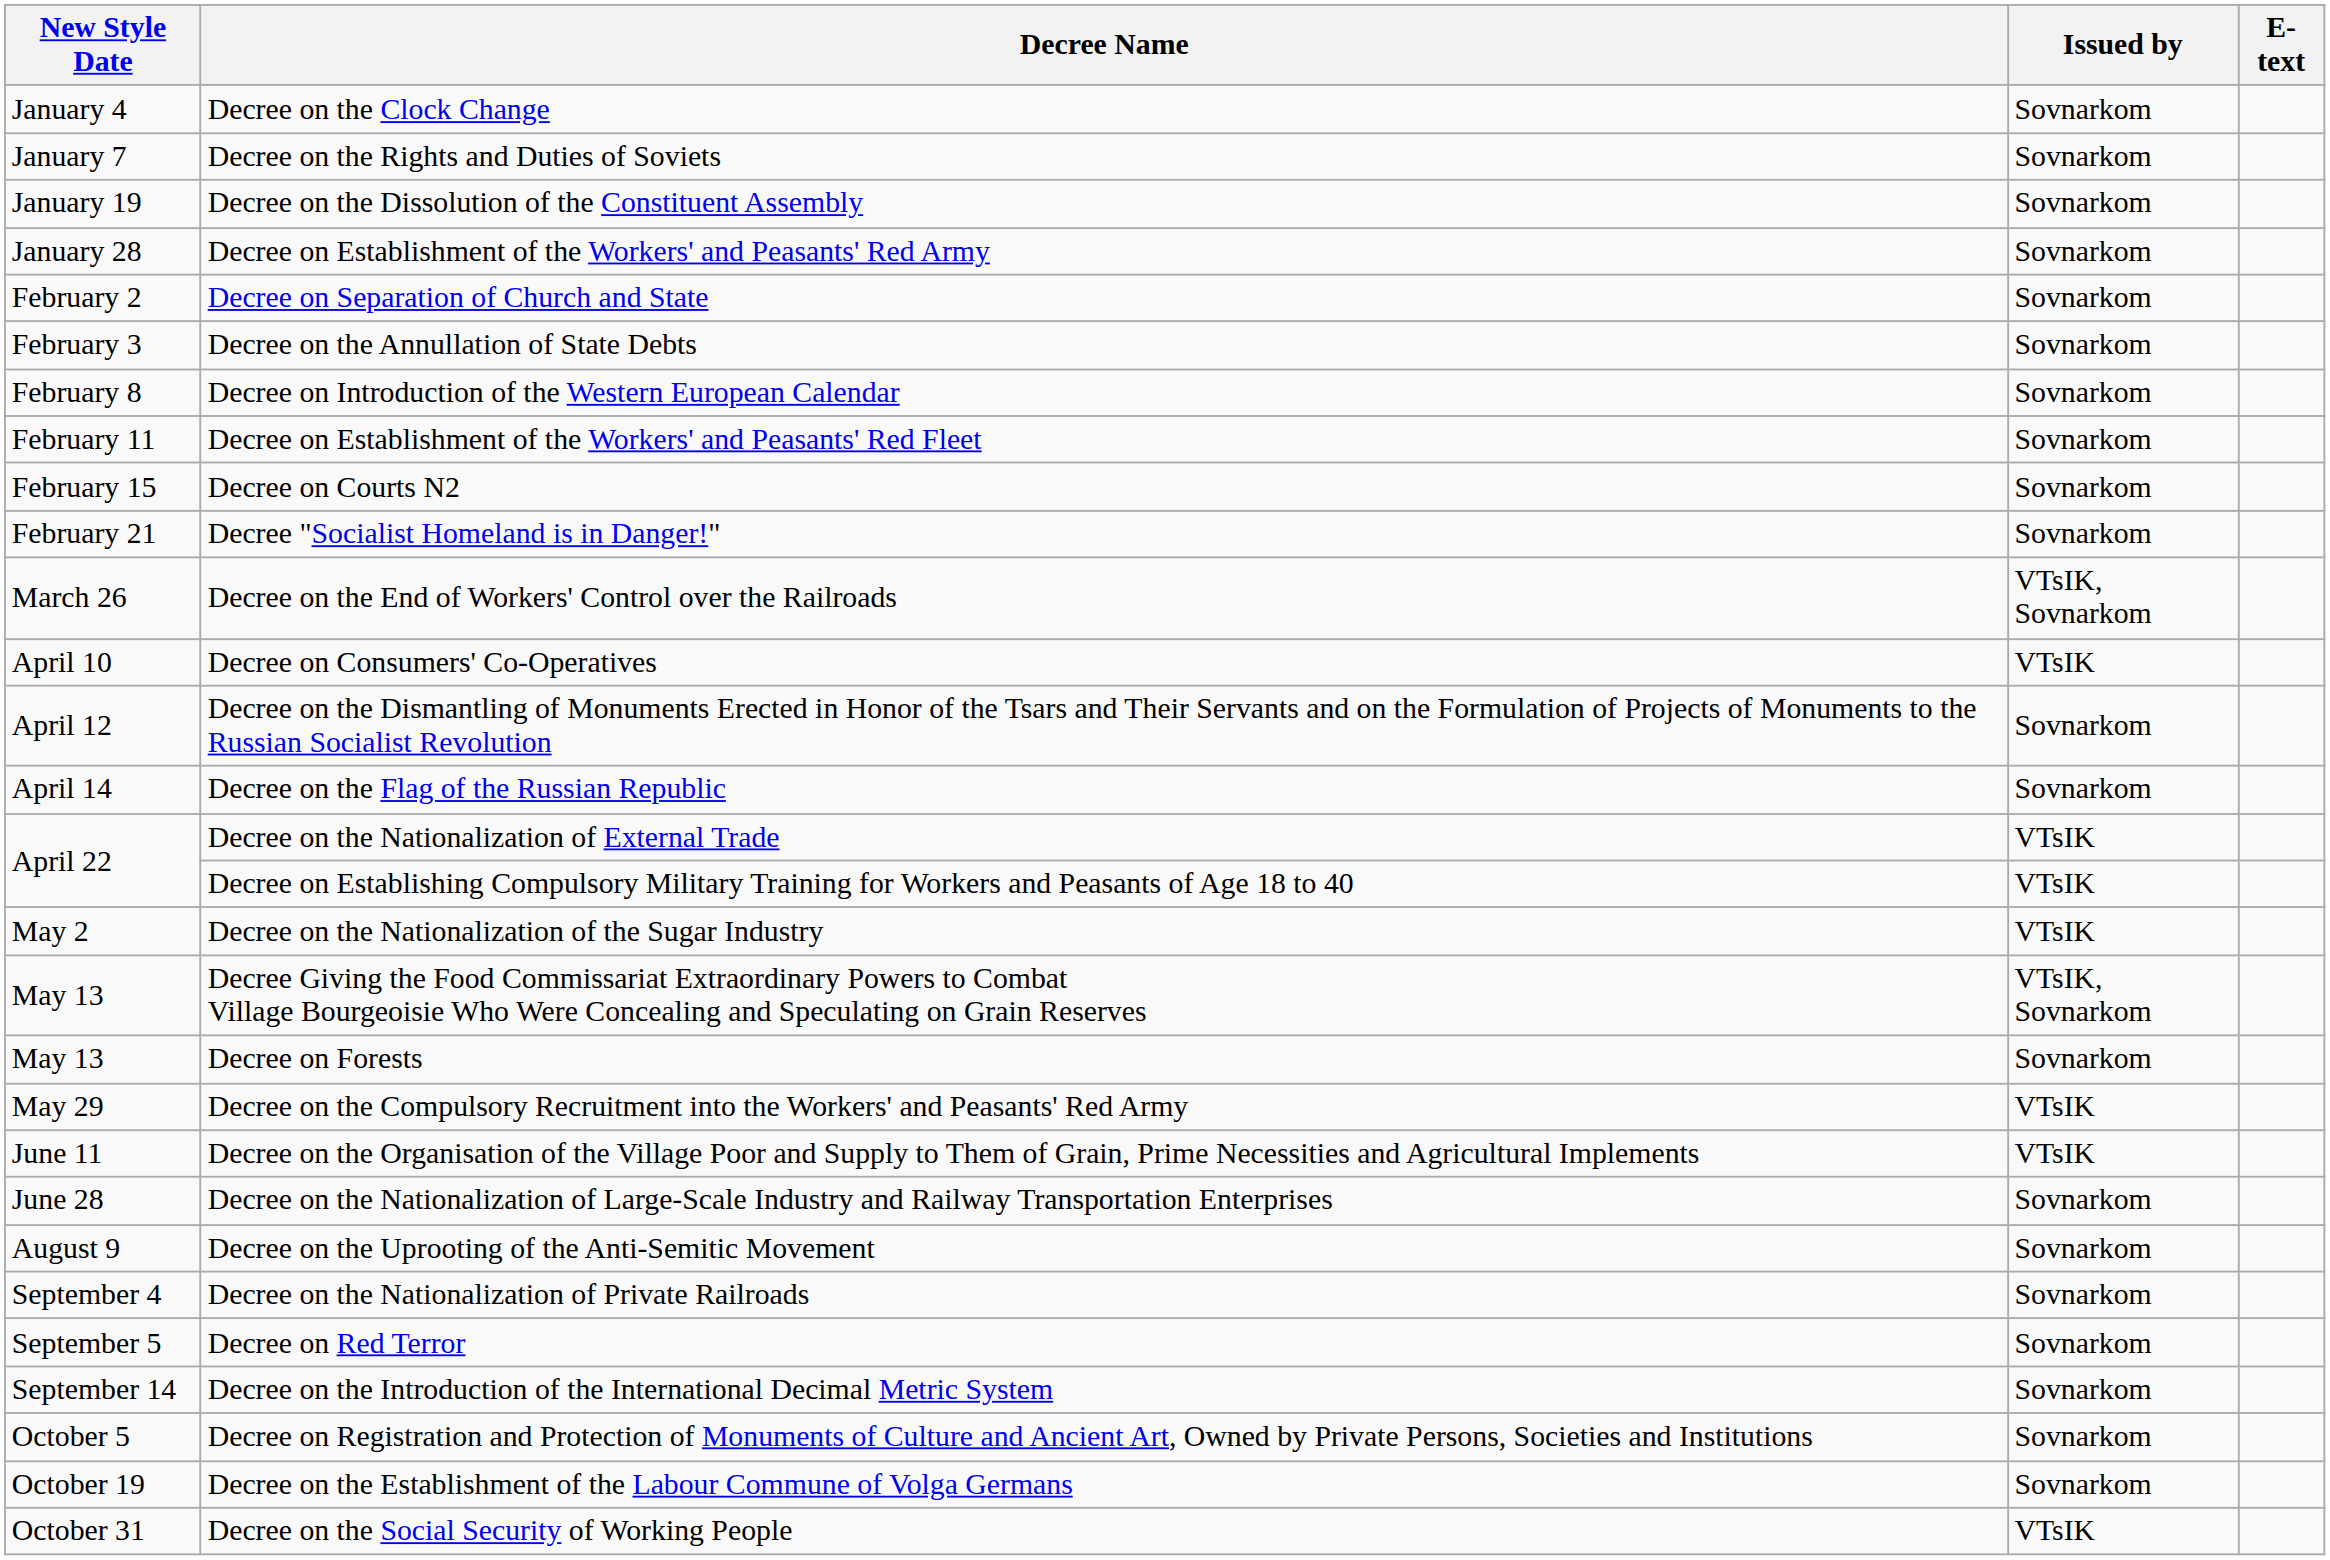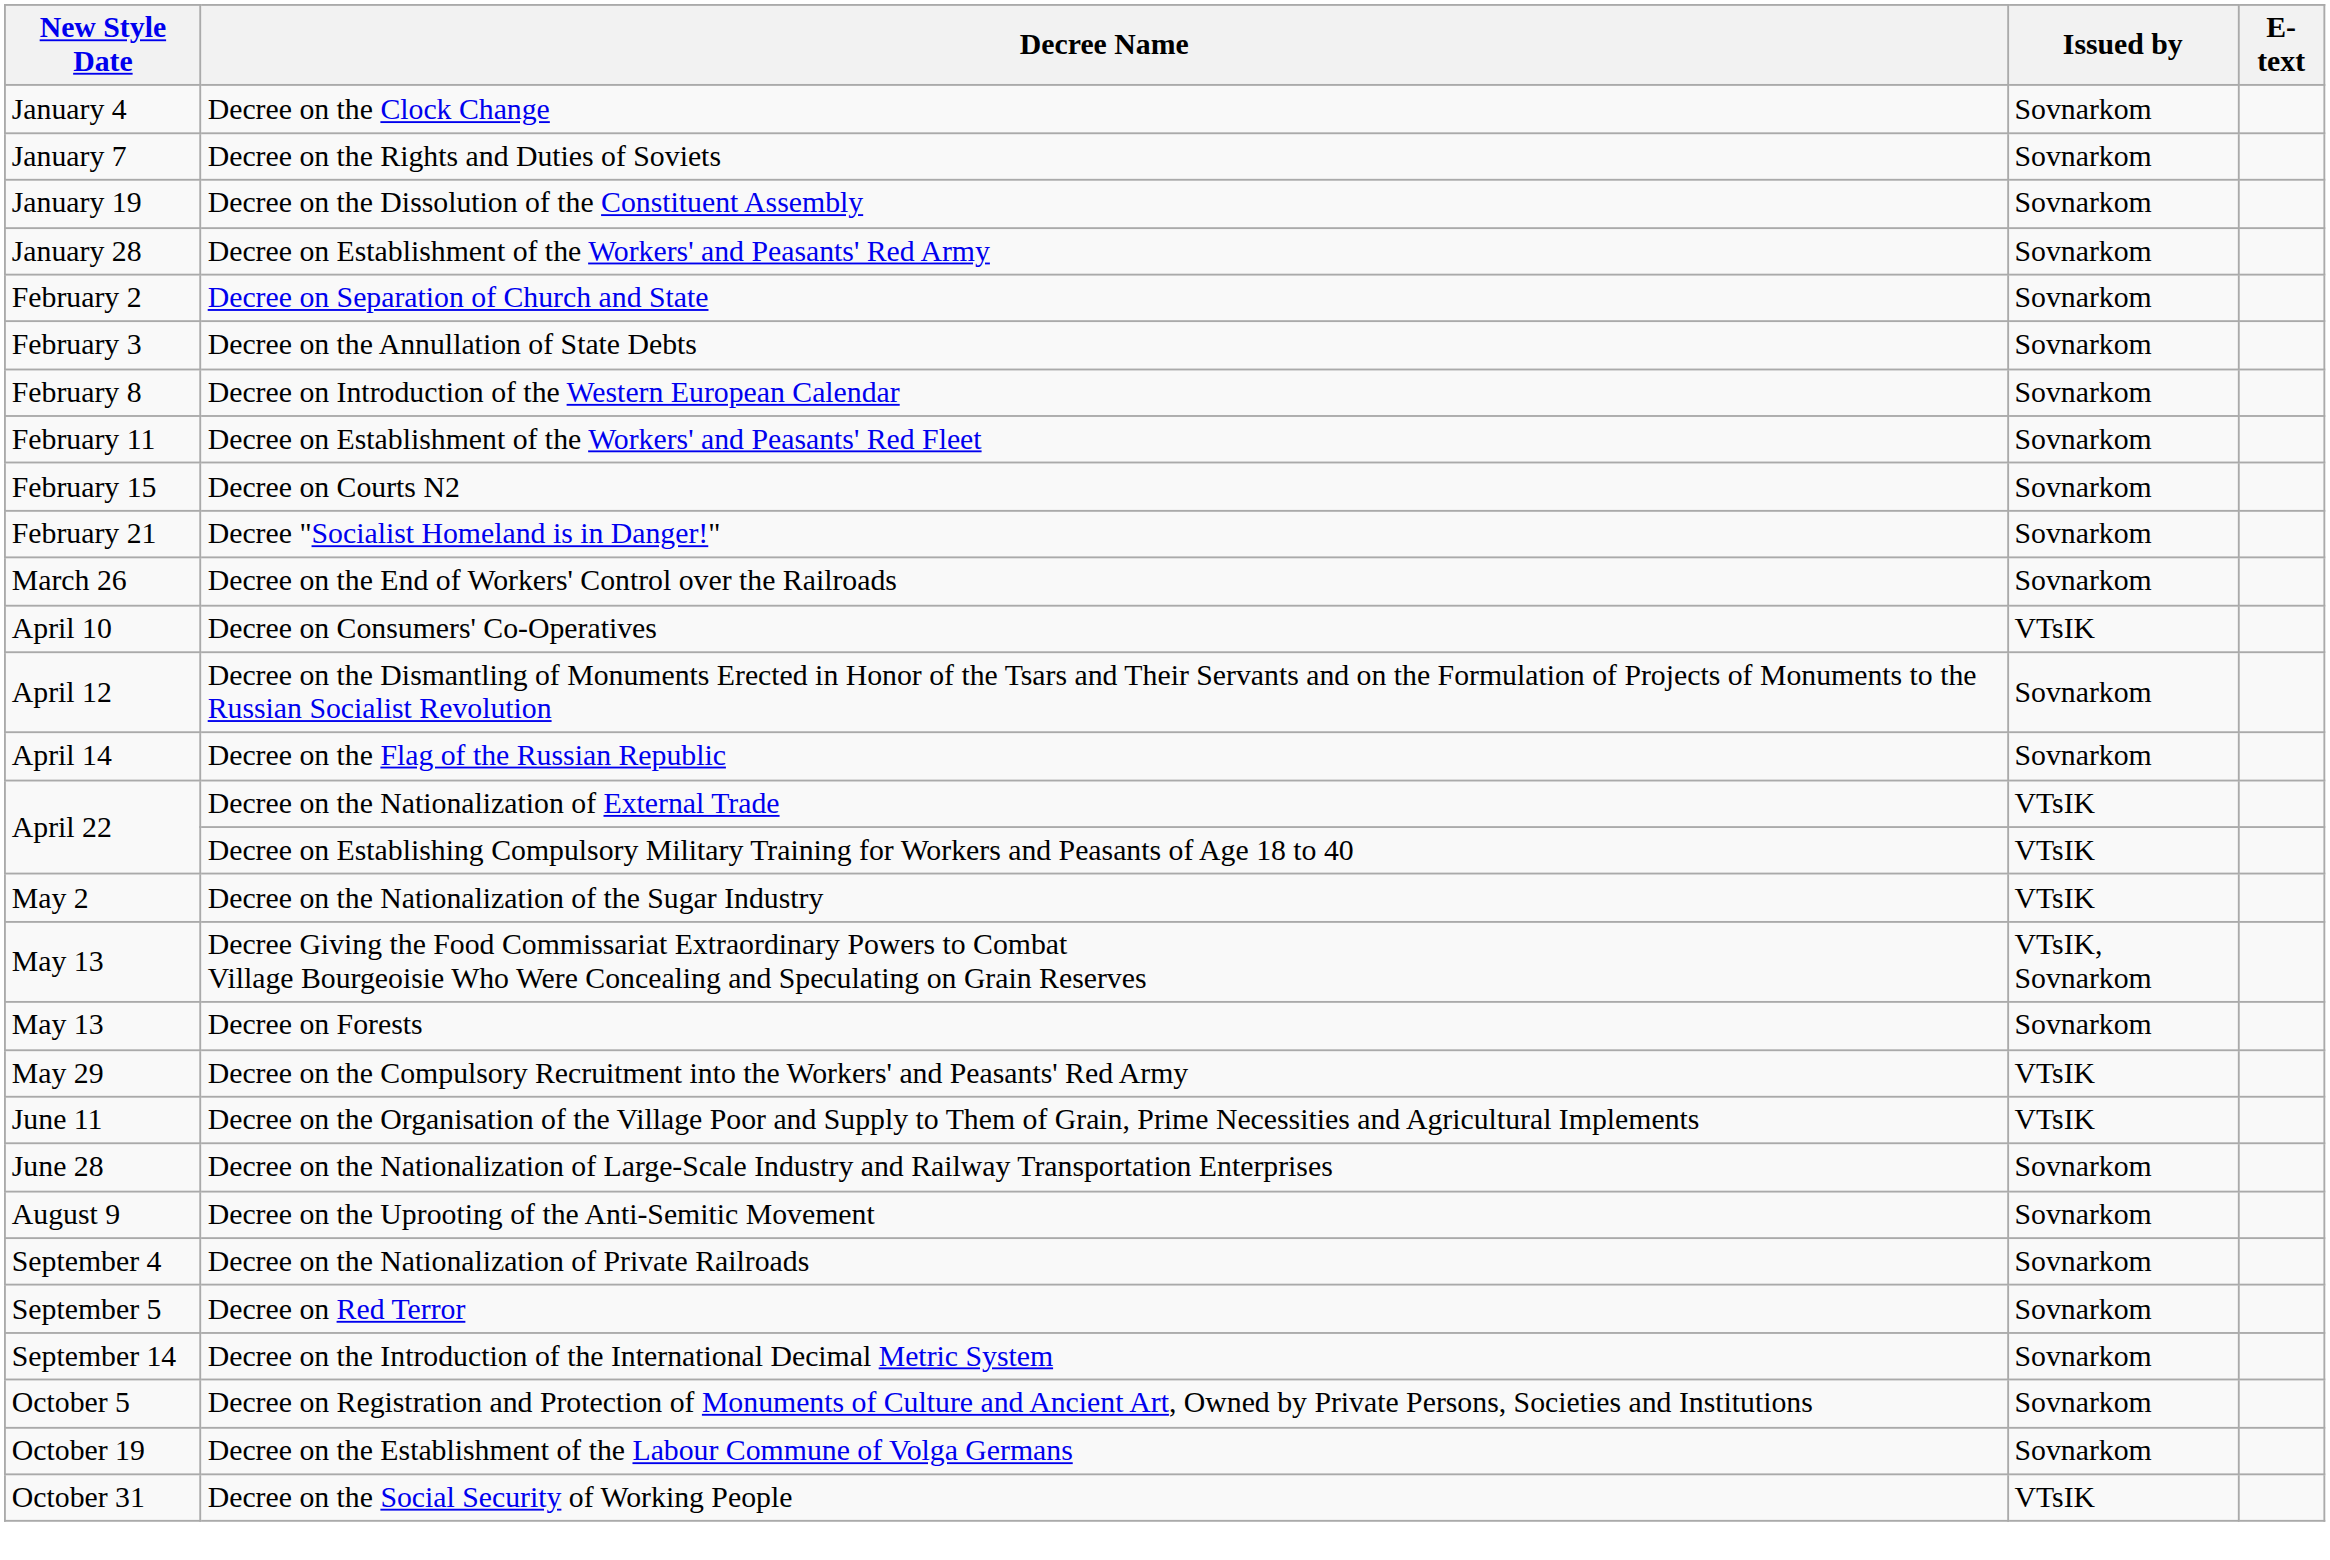Decree on the End of Workers' Control over the Railroads | Issued by: VTsIK, Sovnarkom -> Sovnarkom
